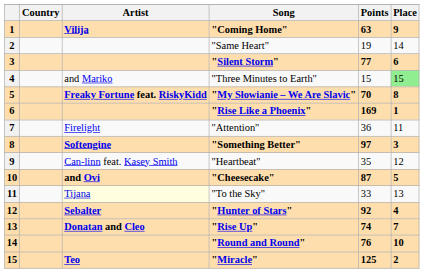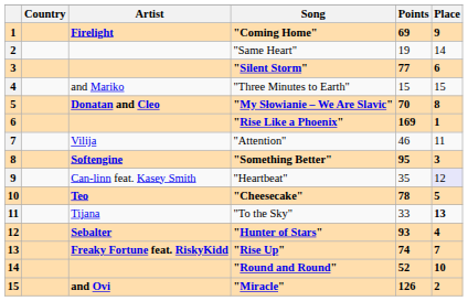"Coming Home" | Artist: Vilija -> Firelight
"Coming Home" | Points: 63 -> 69
"Three Minutes to Earth" | Place: lightgreen background -> no background
"My Słowianie – We Are Slavic" | Artist: Freaky Fortune feat. RiskyKidd -> Donatan and Cleo
"Attention" | Artist: Firelight -> Vilija
"Attention" | Points: 36 -> 46
"Something Better" | Points: 97 -> 95
"Heartbeat" | Place: no background -> lavender background
"Cheesecake" | Artist: and Ovi -> Teo
"Cheesecake" | Points: 87 -> 78
"To the Sky" | Artist: lightyellow background -> no background
"To the Sky" | Place: normal -> bold
"Hunter of Stars" | Points: 92 -> 93
"Rise Up" | Artist: Donatan and Cleo -> Freaky Fortune feat. RiskyKidd
"Round and Round" | Points: 76 -> 52
"Miracle" | Artist: Teo -> and Ovi
"Miracle" | Points: 125 -> 126
